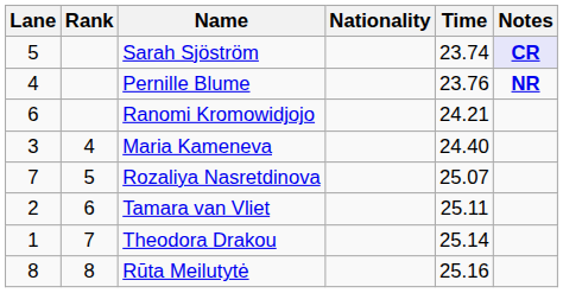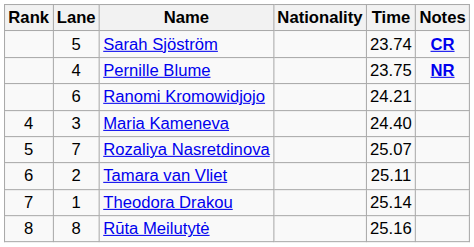columns swapped: Rank <-> Lane
Sarah Sjöström | Notes: lavender background -> no background
Pernille Blume | Time: 23.76 -> 23.75
